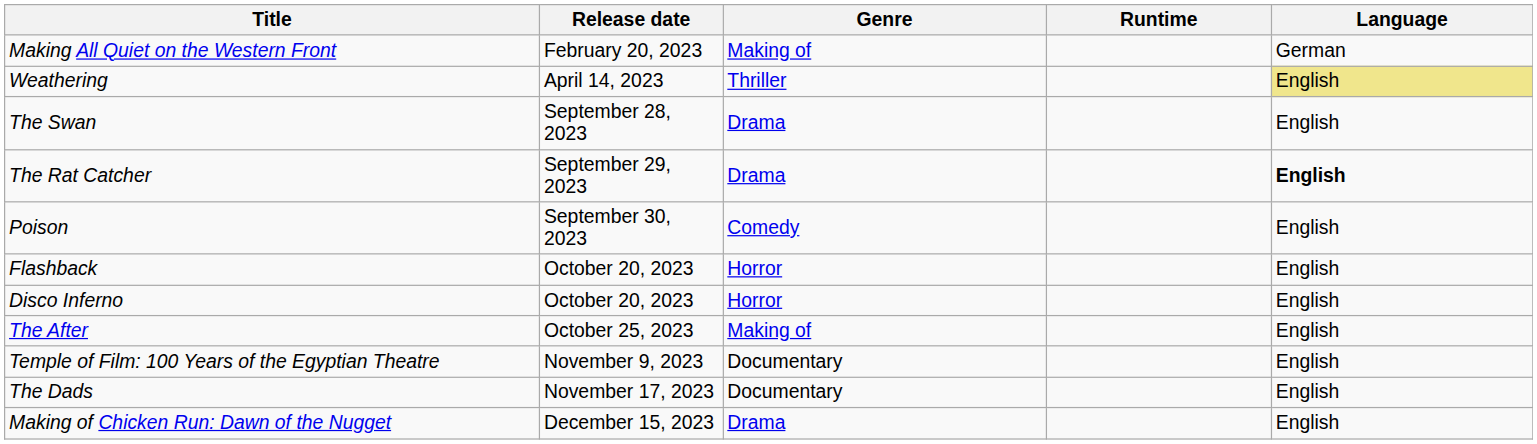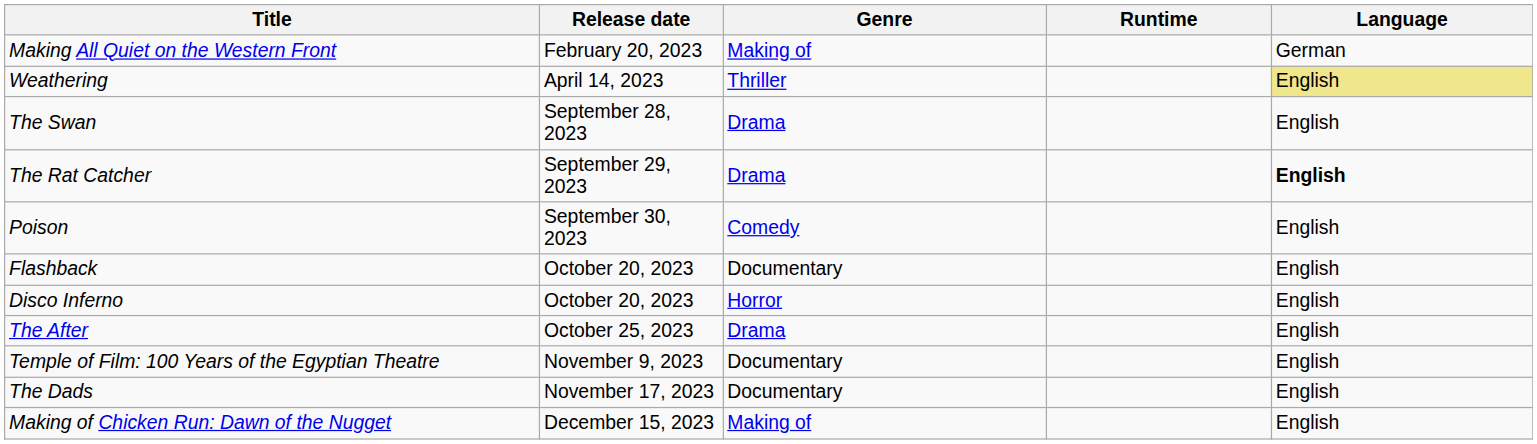Flashback | Genre: Horror -> Documentary
The After | Genre: Making of -> Drama
Making of Chicken Run: Dawn of the Nugget | Genre: Drama -> Making of
